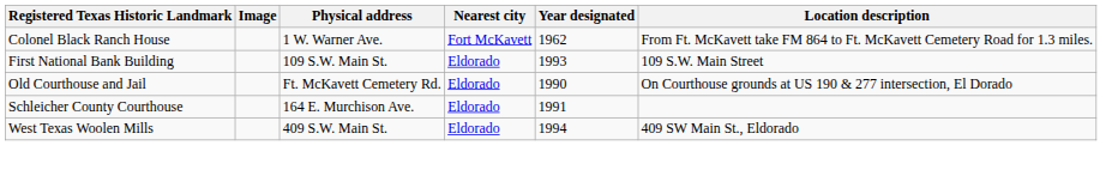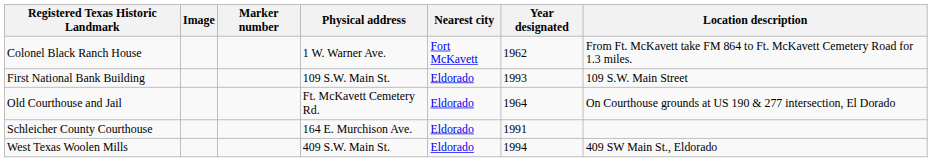+ column: Marker number
Old Courthouse and Jail | Year designated: 1990 -> 1964
